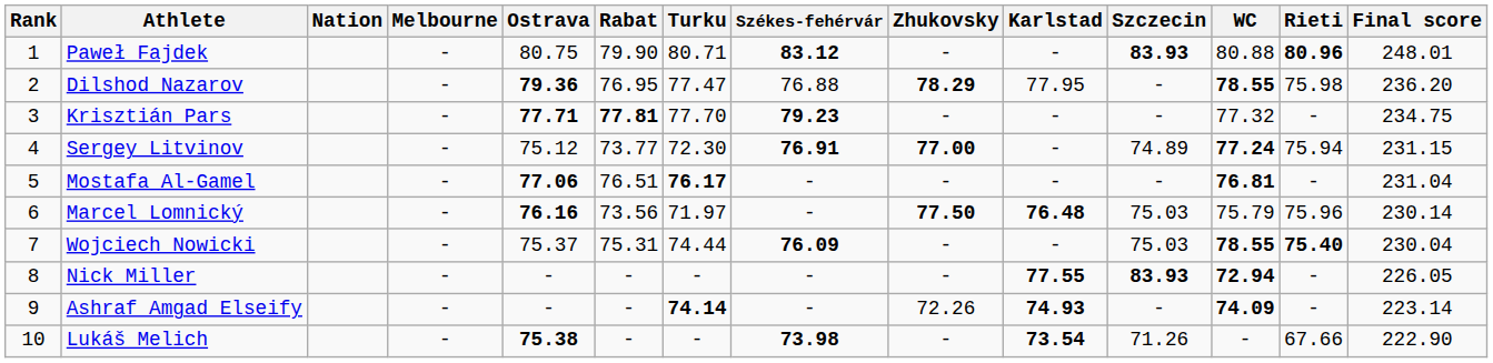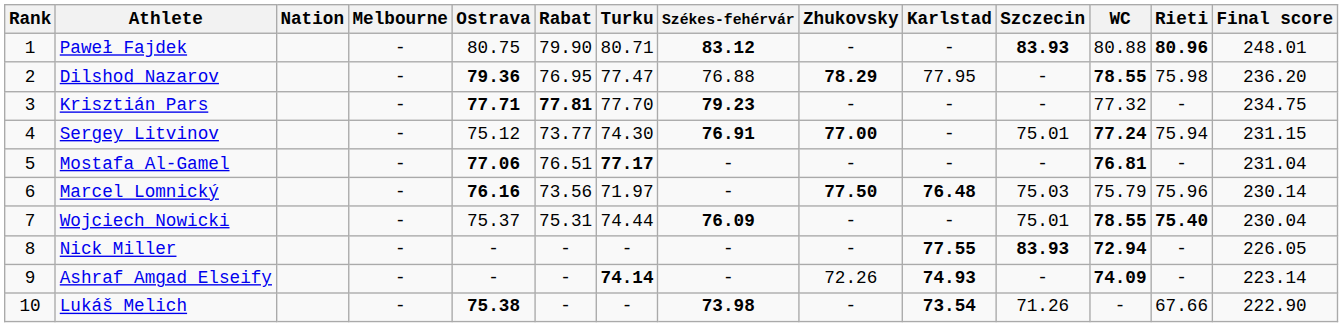Sergey Litvinov | Turku: 72.30 -> 74.30
Sergey Litvinov | Szczecin: 74.89 -> 75.01
Mostafa Al-Gamel | Turku: 76.17 -> 77.17
Wojciech Nowicki | Szczecin: 75.03 -> 75.01
